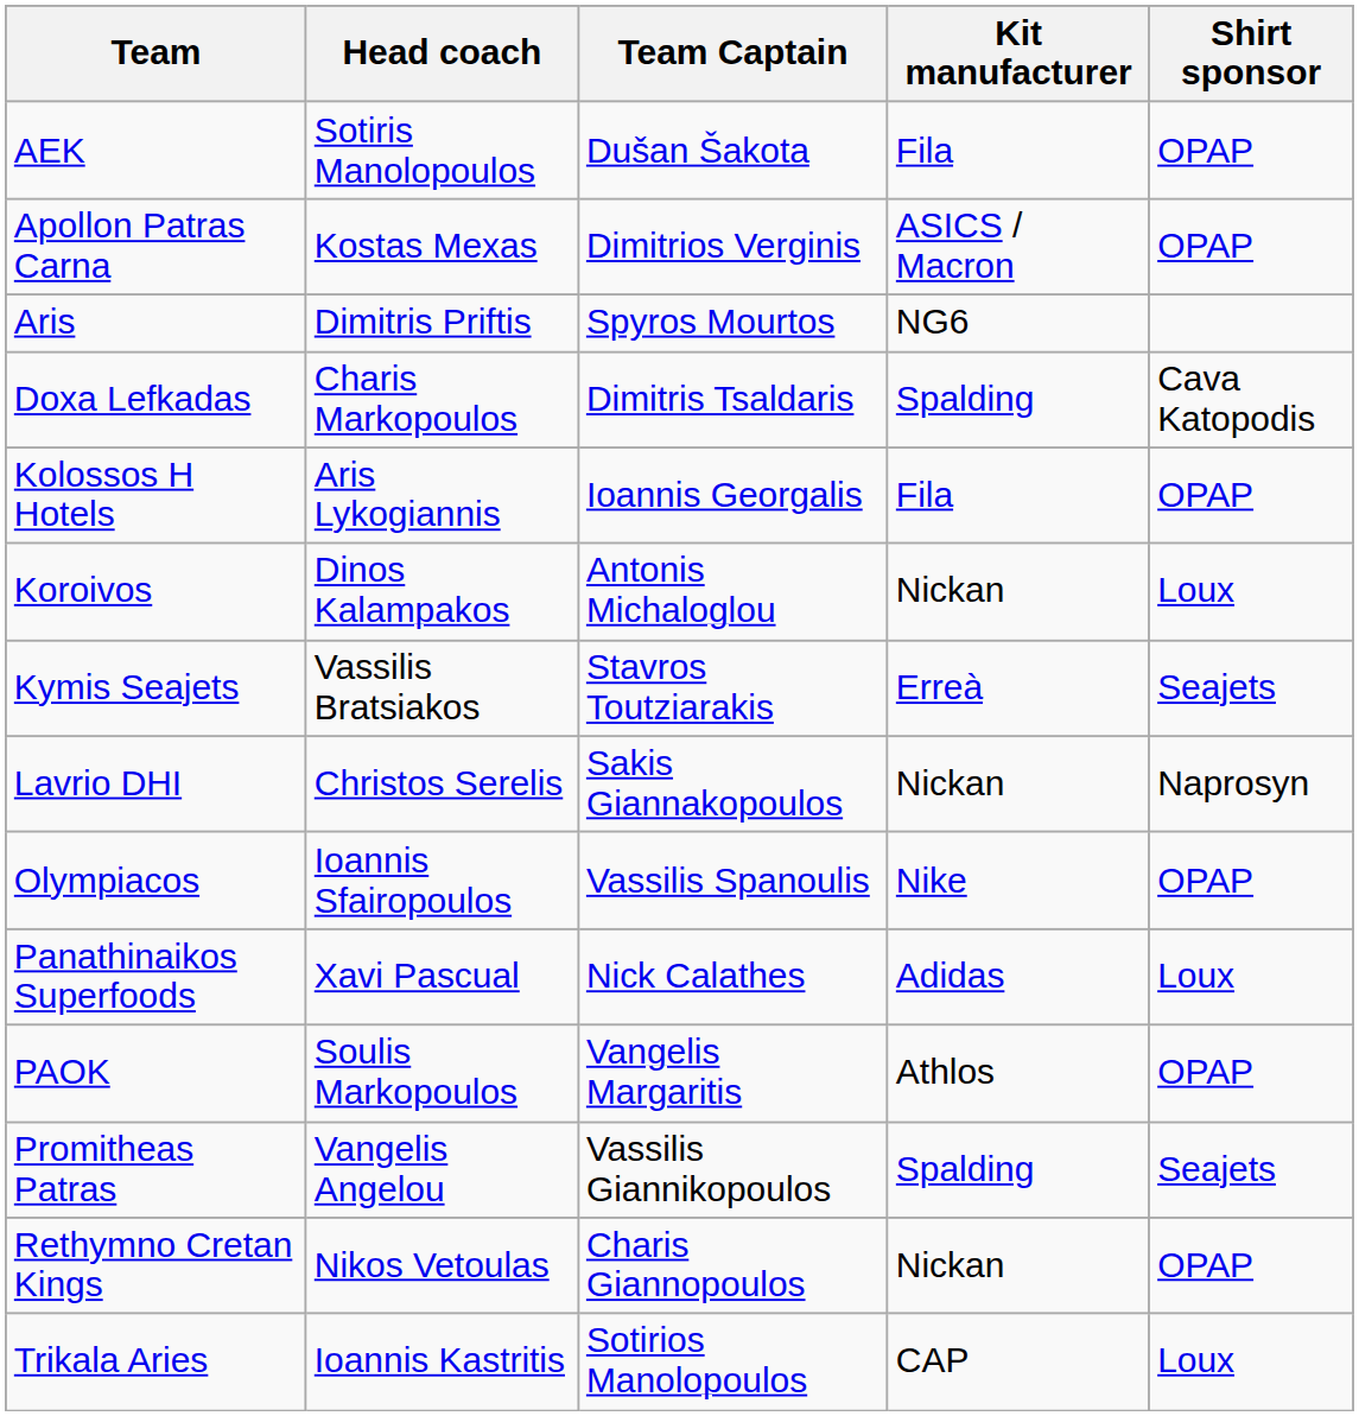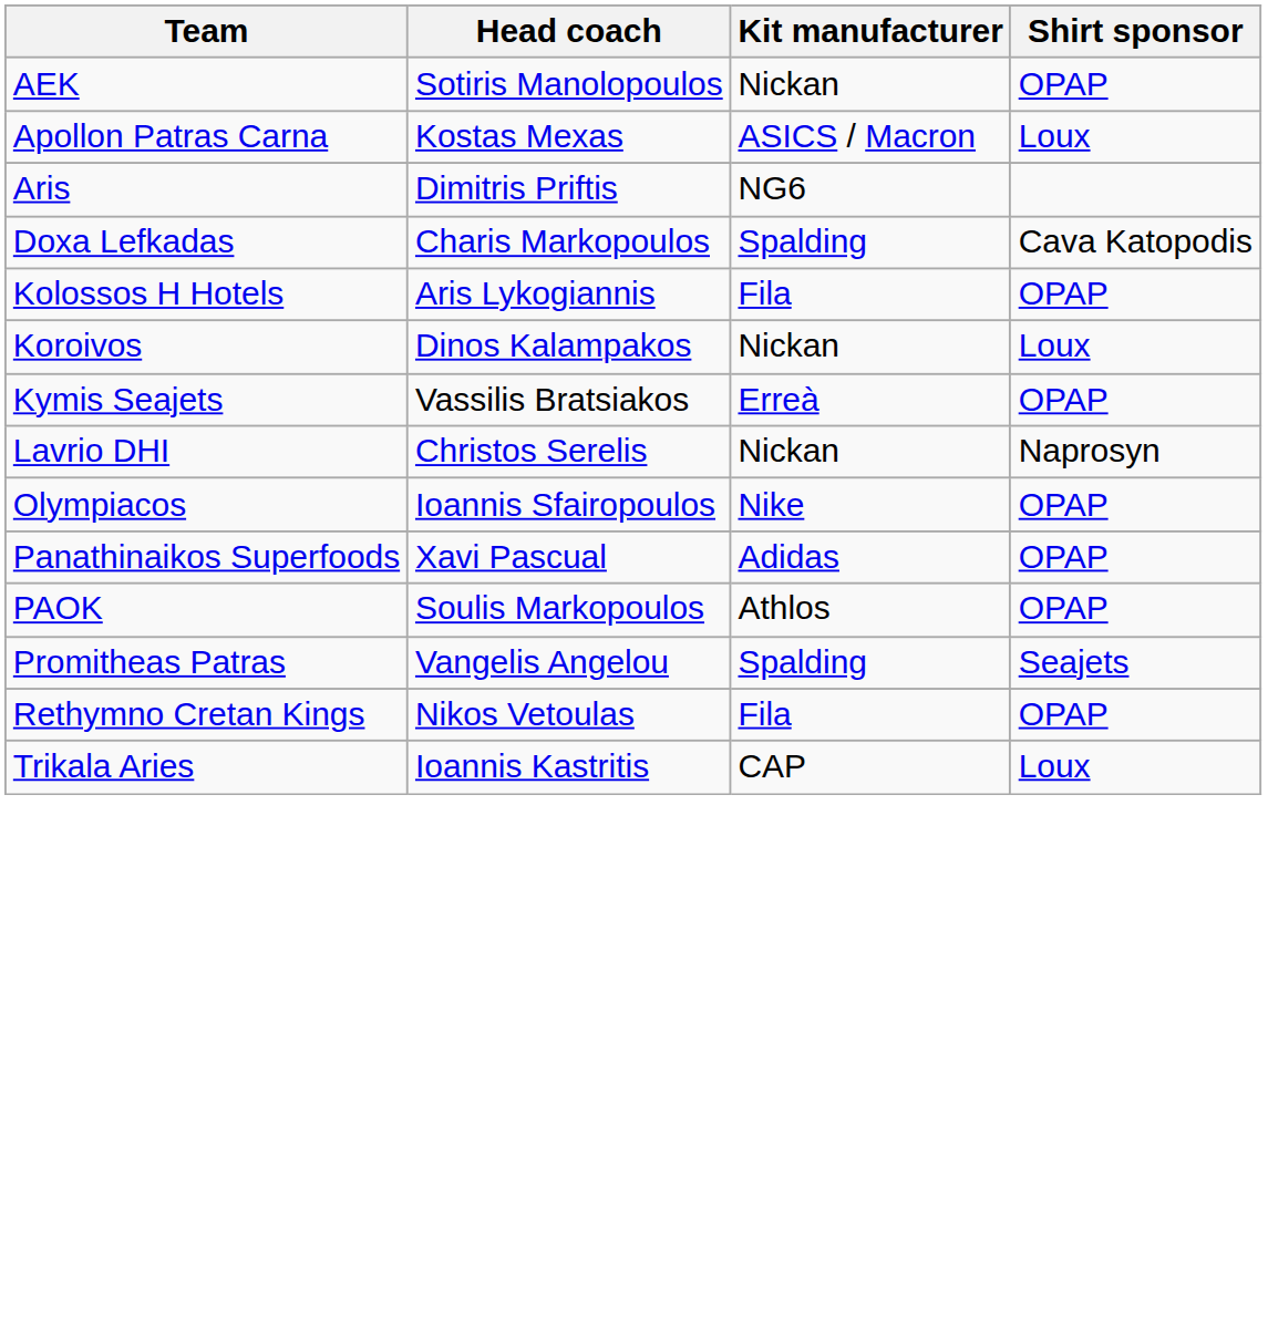- column: Team Captain | Dušan Šakota | Dimitrios Verginis | Spyros Mourtos | Dimitris Tsaldaris | Ioannis Georgalis | Antonis Michaloglou | Stavros Toutziarakis | Sakis Giannakopoulos | Vassilis Spanoulis | Nick Calathes | Vangelis Margaritis | Vassilis Giannikopoulos | Charis Giannopoulos | Sotirios Manolopoulos
AEK | Kit manufacturer: Fila -> Nickan
Apollon Patras Carna | Shirt sponsor: OPAP -> Loux
Kymis Seajets | Shirt sponsor: Seajets -> OPAP
Panathinaikos Superfoods | Shirt sponsor: Loux -> OPAP
Rethymno Cretan Kings | Kit manufacturer: Nickan -> Fila
